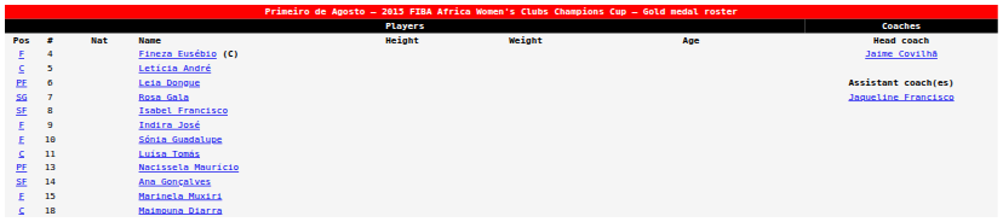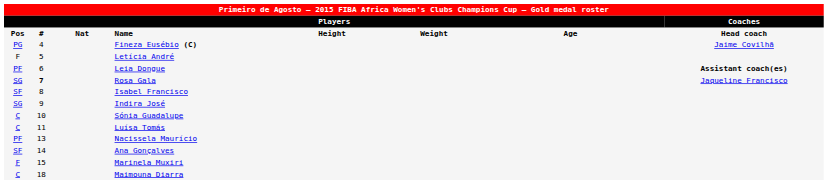Fineza Eusébio (C) | column 1: F -> PG
Letícia André | column 1: C -> F
Rosa Gala | column 2: normal -> bold
Indira José | column 1: F -> SG
Sónia Guadalupe | column 1: F -> C
